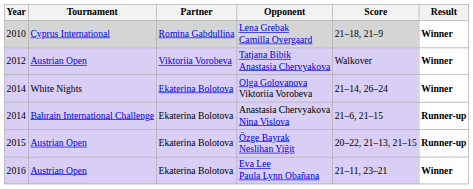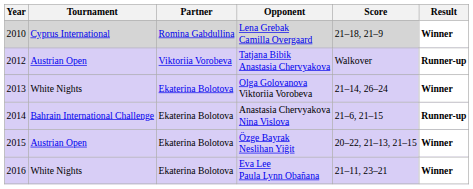Tatjana Bibik Anastasia Chervyakova | Result: Winner -> Runner-up
Olga Golovanova Viktoriia Vorobeva | Year: 2014 -> 2013
Özge Bayrak Neslihan Yiğit | Result: Runner-up -> Winner
Eva Lee Paula Lynn Obañana | Tournament: Austrian Open -> White Nights
